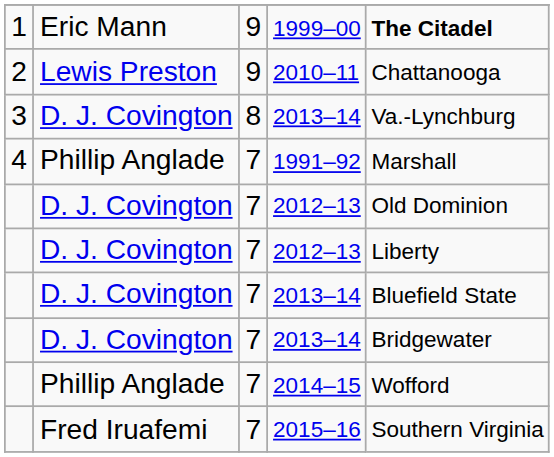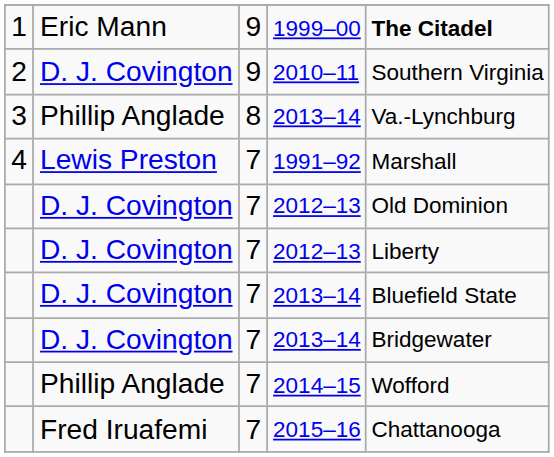2010–11 | column 2: Lewis Preston -> D. J. Covington
2010–11 | column 5: Chattanooga -> Southern Virginia
3 / 2013–14 | column 2: D. J. Covington -> Phillip Anglade
1991–92 | column 2: Phillip Anglade -> Lewis Preston
2015–16 | column 5: Southern Virginia -> Chattanooga
